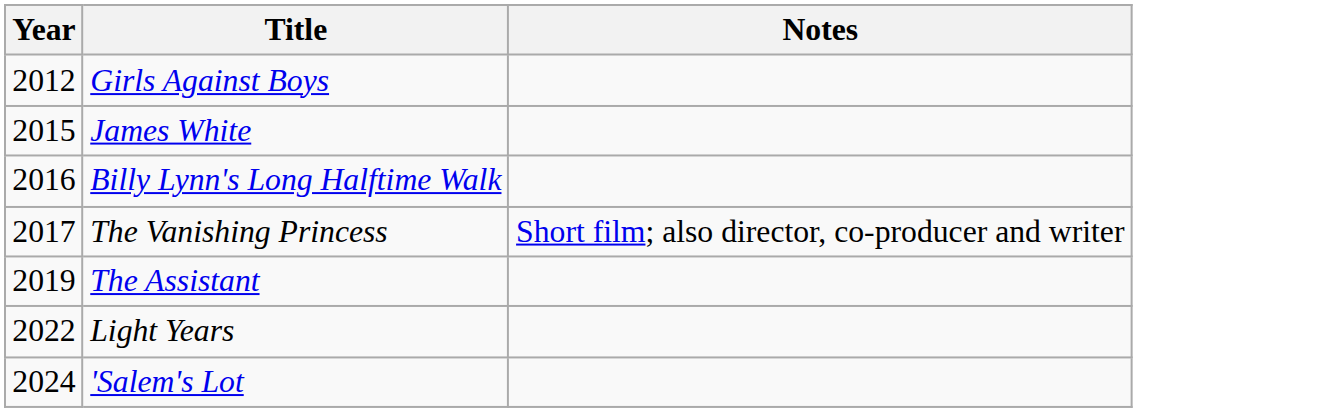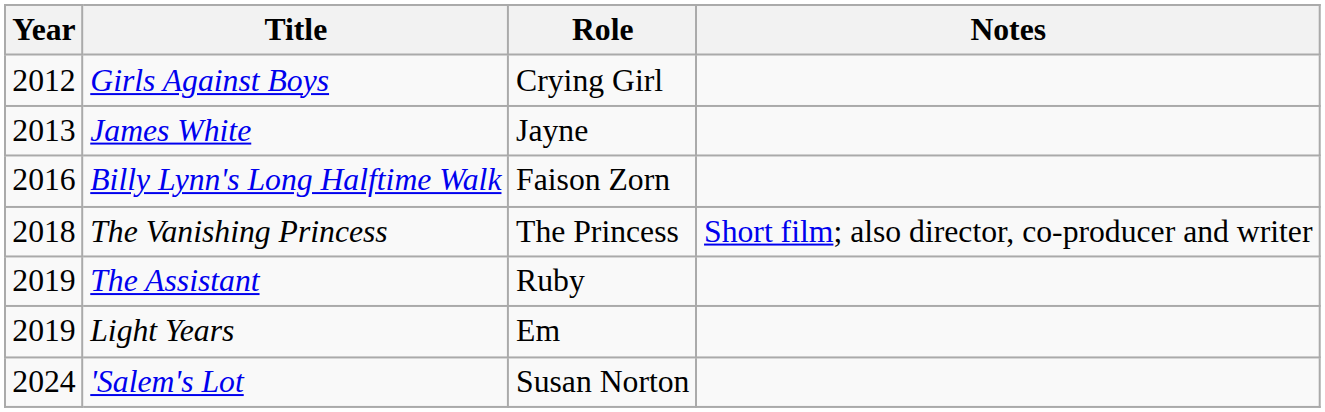+ column: Role | Crying Girl | Jayne | Faison Zorn | The Princess | Ruby | Em | Susan Norton
James White | Year: 2015 -> 2013
The Vanishing Princess | Year: 2017 -> 2018
Light Years | Year: 2022 -> 2019
